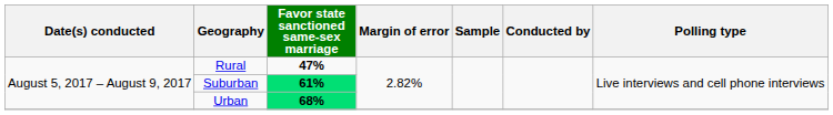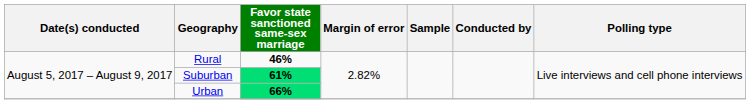Rural | Favor state sanctioned same-sex marriage: 47% -> 46%
Urban | Favor state sanctioned same-sex marriage: 68% -> 66%
